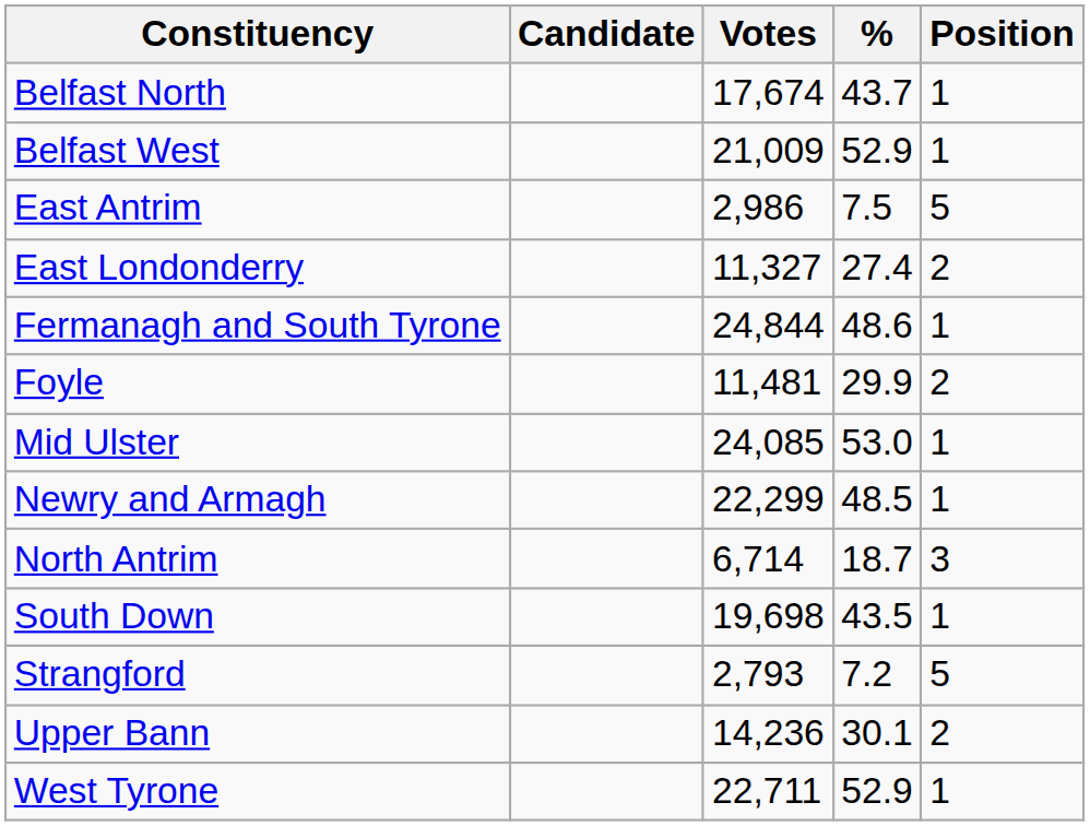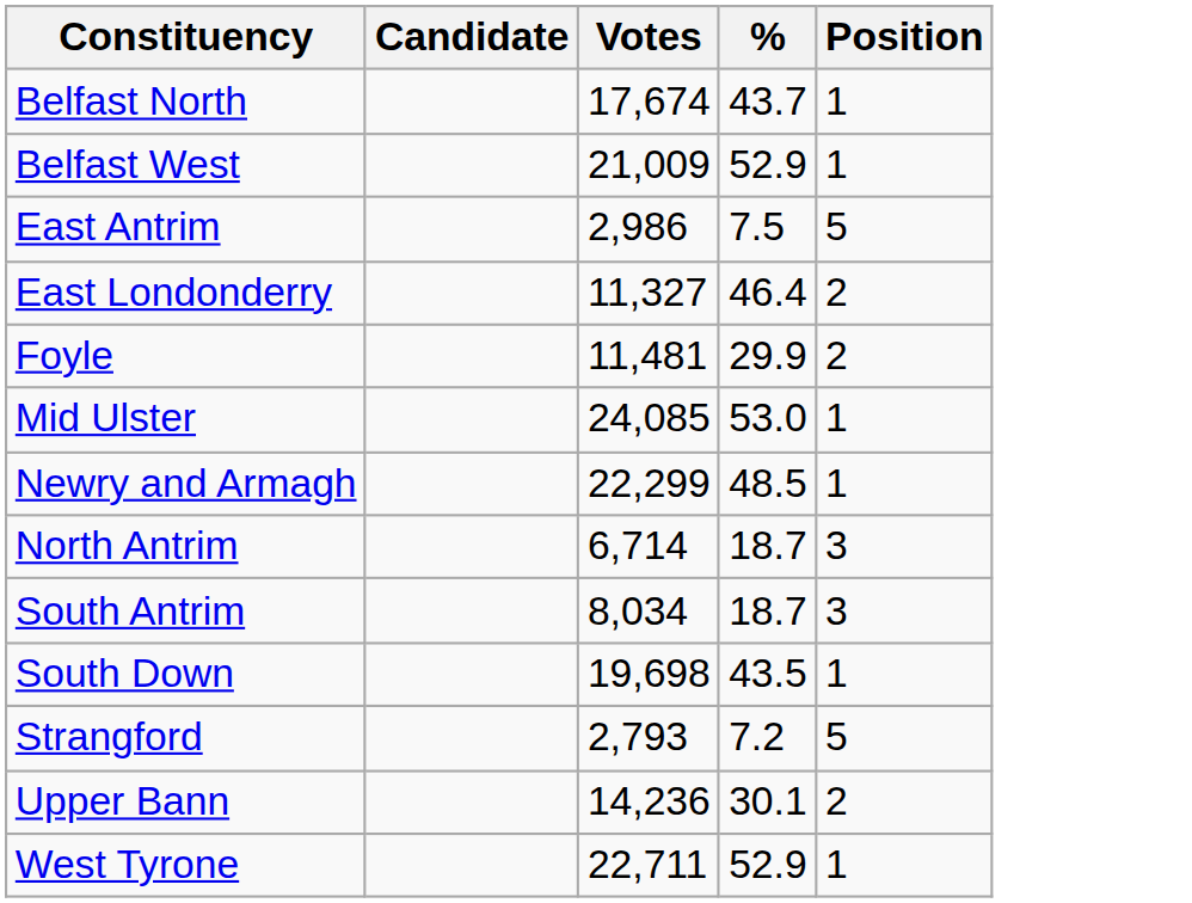East Londonderry | %: 27.4 -> 46.4
- row: Fermanagh and South Tyrone | 24,844 | 48.6 | 1
+ row: South Antrim | 8,034 | 18.7 | 3
